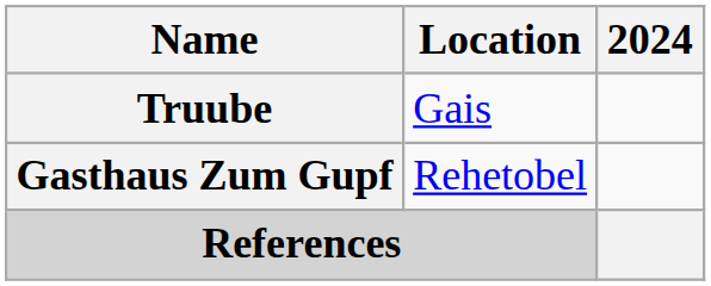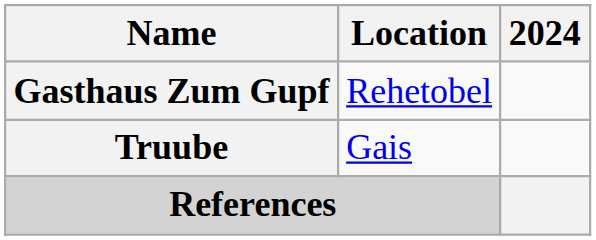rows swapped: Gasthaus Zum Gupf <-> Truube
